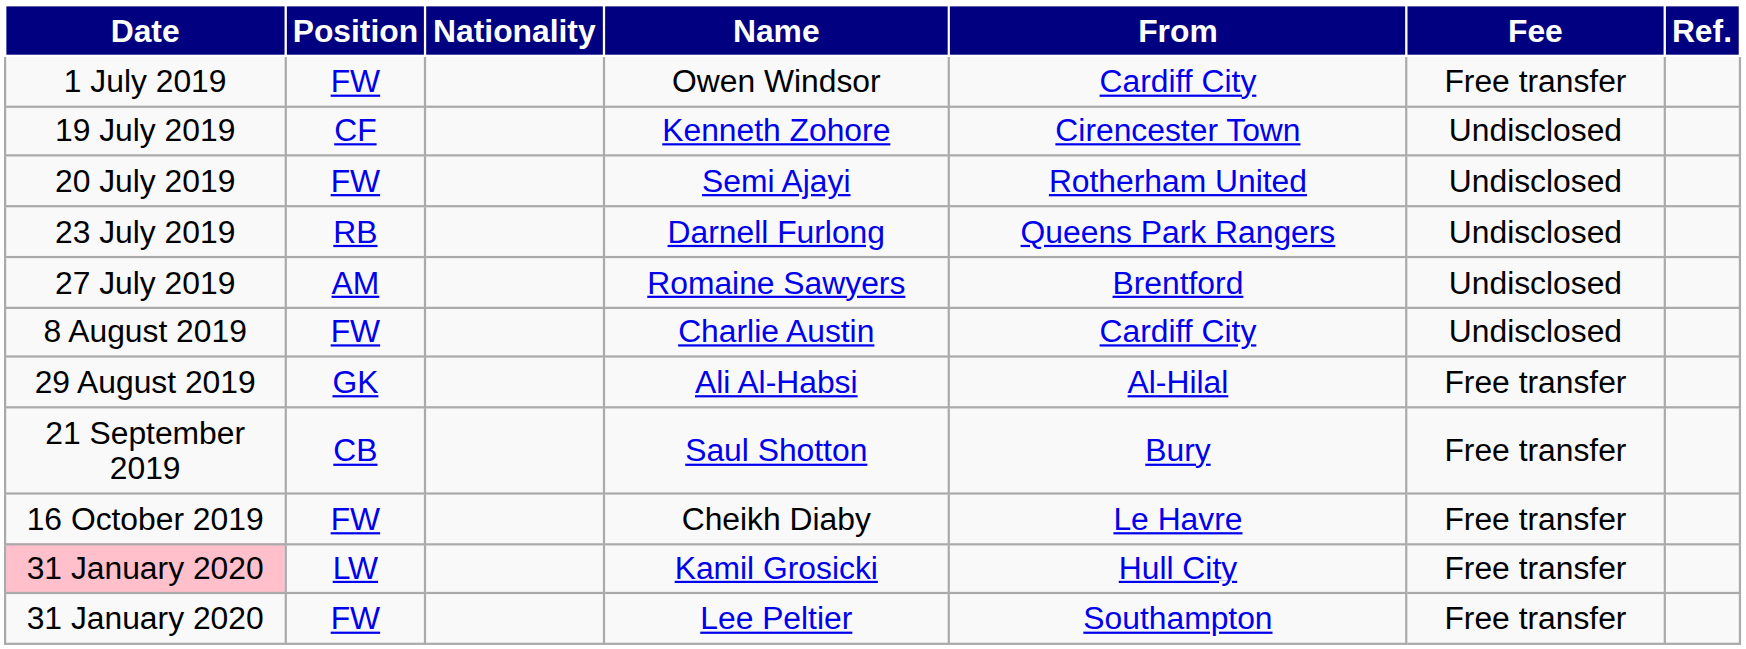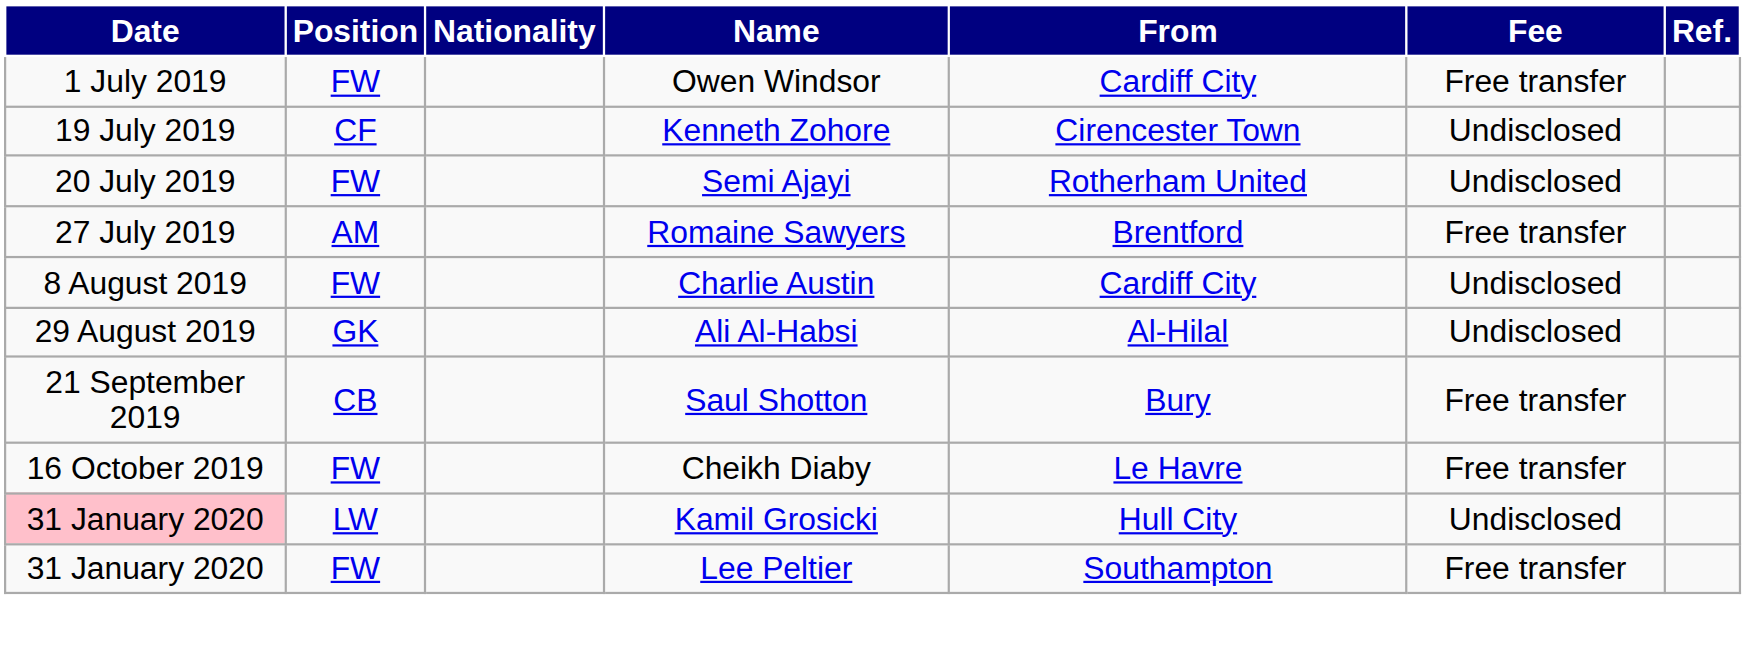- row: 23 July 2019 | RB | Darnell Furlong | Queens Park Rangers | Undisclosed
Romaine Sawyers | Fee: Undisclosed -> Free transfer
Ali Al-Habsi | Fee: Free transfer -> Undisclosed
Kamil Grosicki | Fee: Free transfer -> Undisclosed
